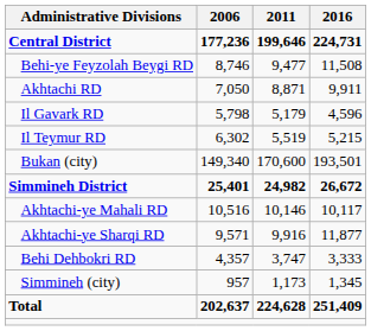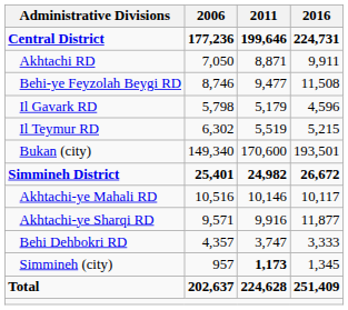rows swapped: Akhtachi RD <-> Behi-ye Feyzolah Beygi RD
Simmineh (city) | 2011: normal -> bold
